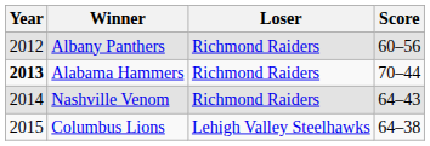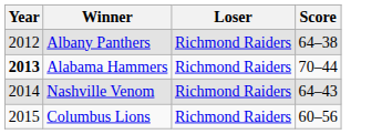Albany Panthers | Score: 60–56 -> 64–38
Columbus Lions | Loser: Lehigh Valley Steelhawks -> Richmond Raiders
Columbus Lions | Score: 64–38 -> 60–56
